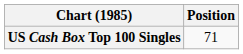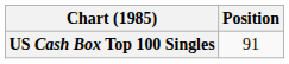US Cash Box Top 100 Singles | Position: 71 -> 91
